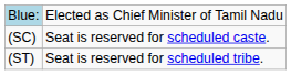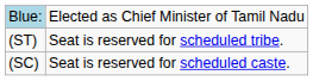rows swapped: (SC) <-> (ST)
